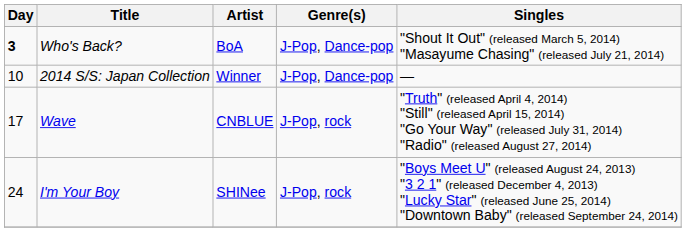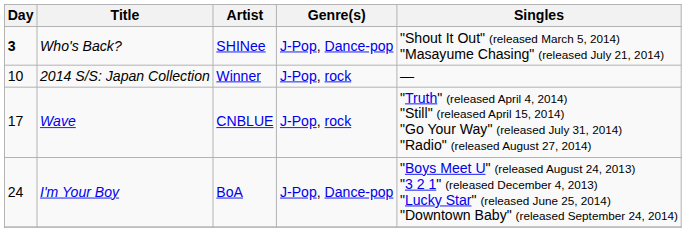Who's Back? | Artist: BoA -> SHINee
2014 S/S: Japan Collection | Genre(s): J-Pop, Dance-pop -> J-Pop, rock
I'm Your Boy | Artist: SHINee -> BoA
I'm Your Boy | Genre(s): J-Pop, rock -> J-Pop, Dance-pop
